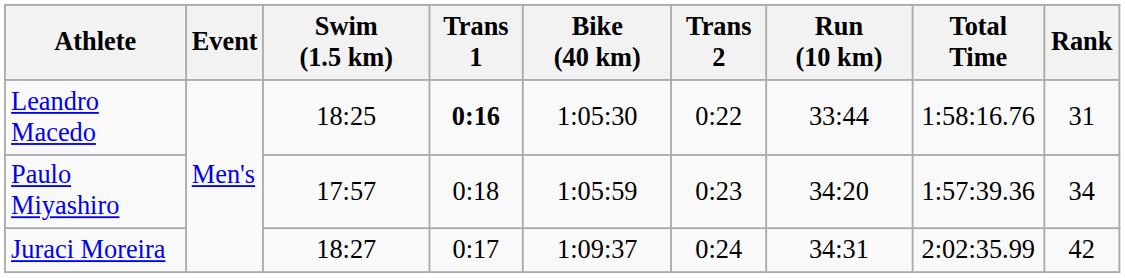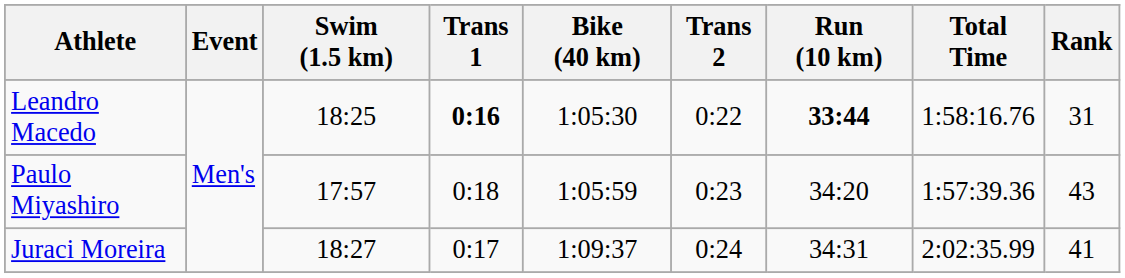Leandro Macedo | Run (10 km): normal -> bold
Paulo Miyashiro | Rank: 34 -> 43
Juraci Moreira | Rank: 42 -> 41
